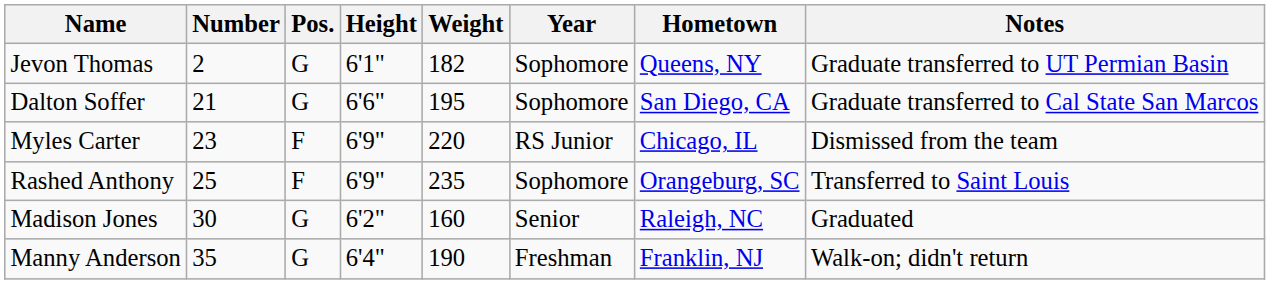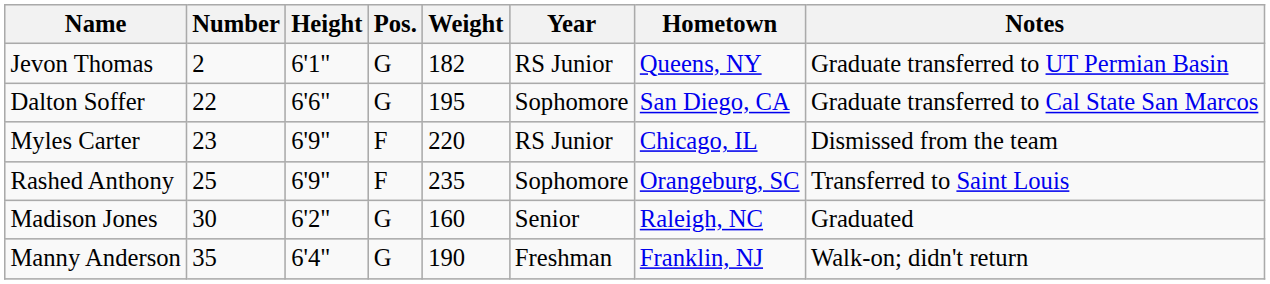columns swapped: Pos. <-> Height
Jevon Thomas | Year: Sophomore -> RS Junior
Dalton Soffer | Number: 21 -> 22
